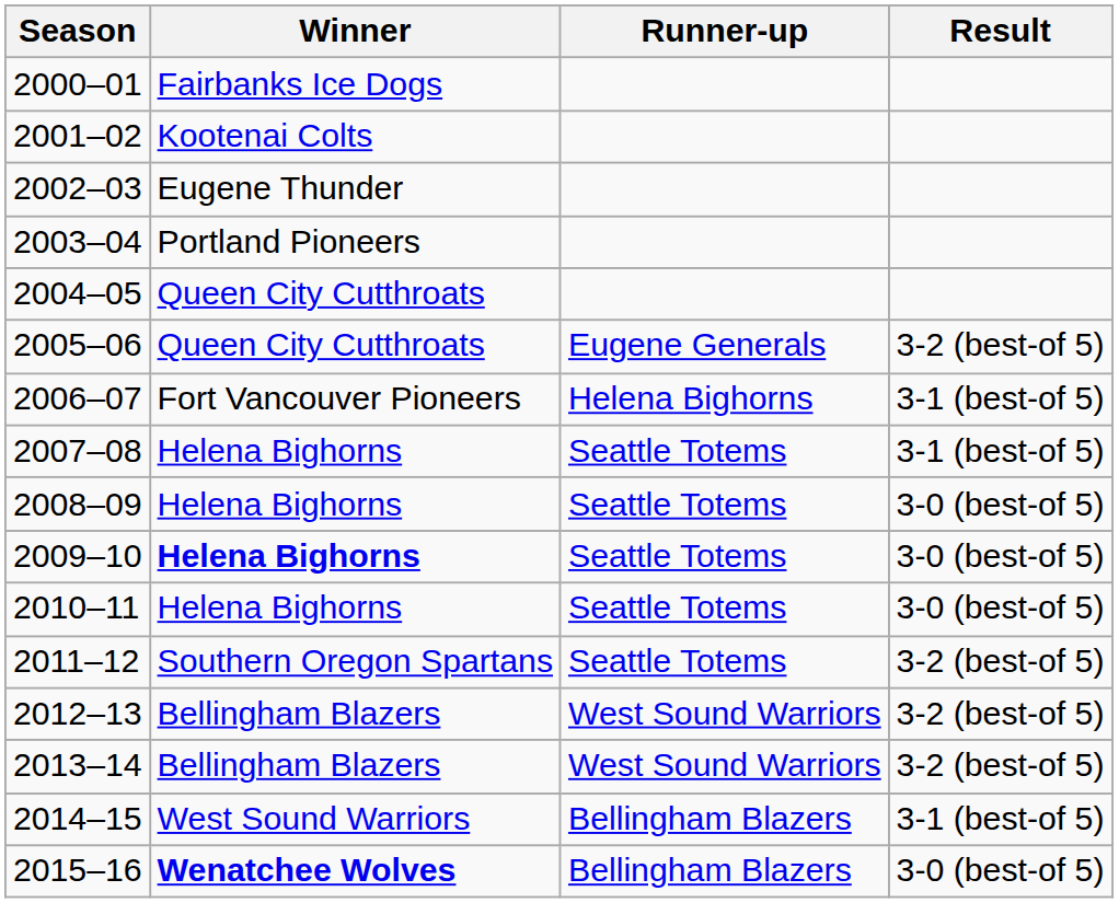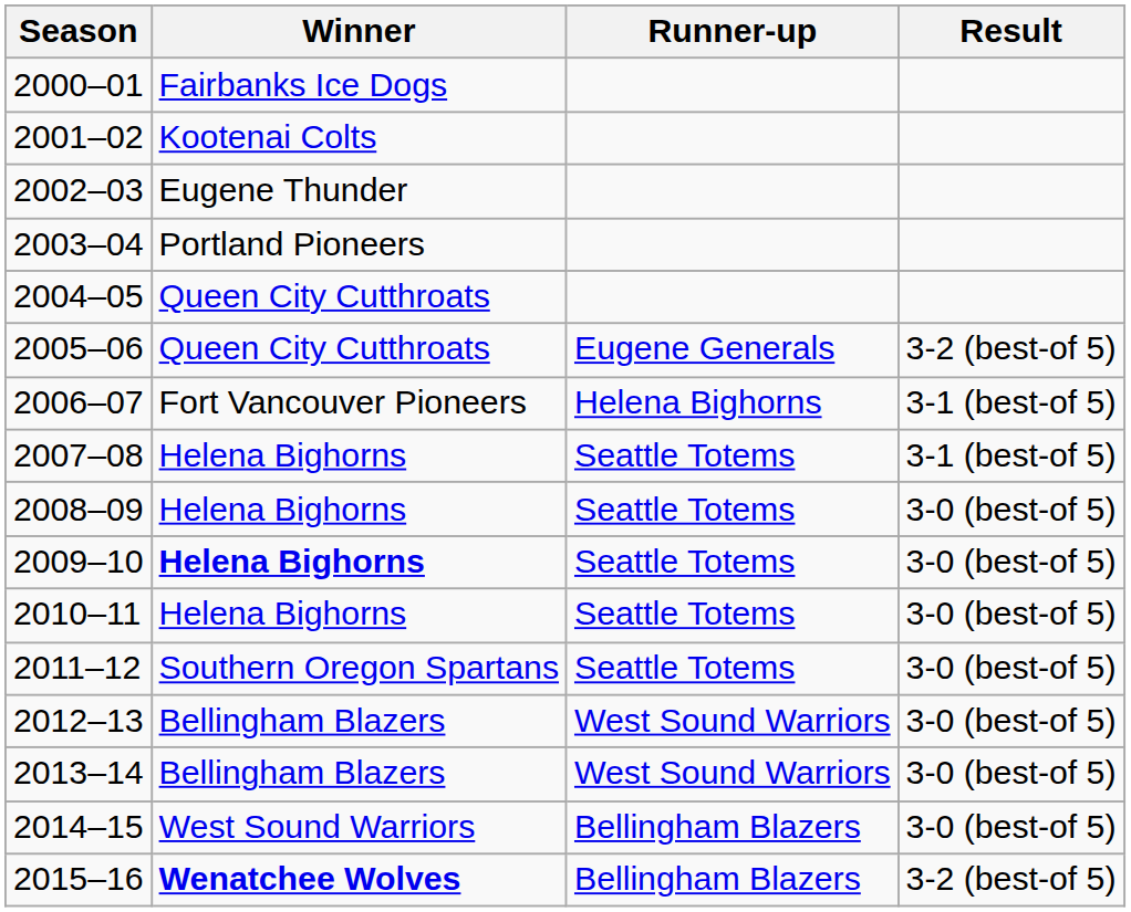2011–12 | Result: 3-2 (best-of 5) -> 3-0 (best-of 5)
2012–13 | Result: 3-2 (best-of 5) -> 3-0 (best-of 5)
2013–14 | Result: 3-2 (best-of 5) -> 3-0 (best-of 5)
2014–15 | Result: 3-1 (best-of 5) -> 3-0 (best-of 5)
2015–16 | Result: 3-0 (best-of 5) -> 3-2 (best-of 5)
